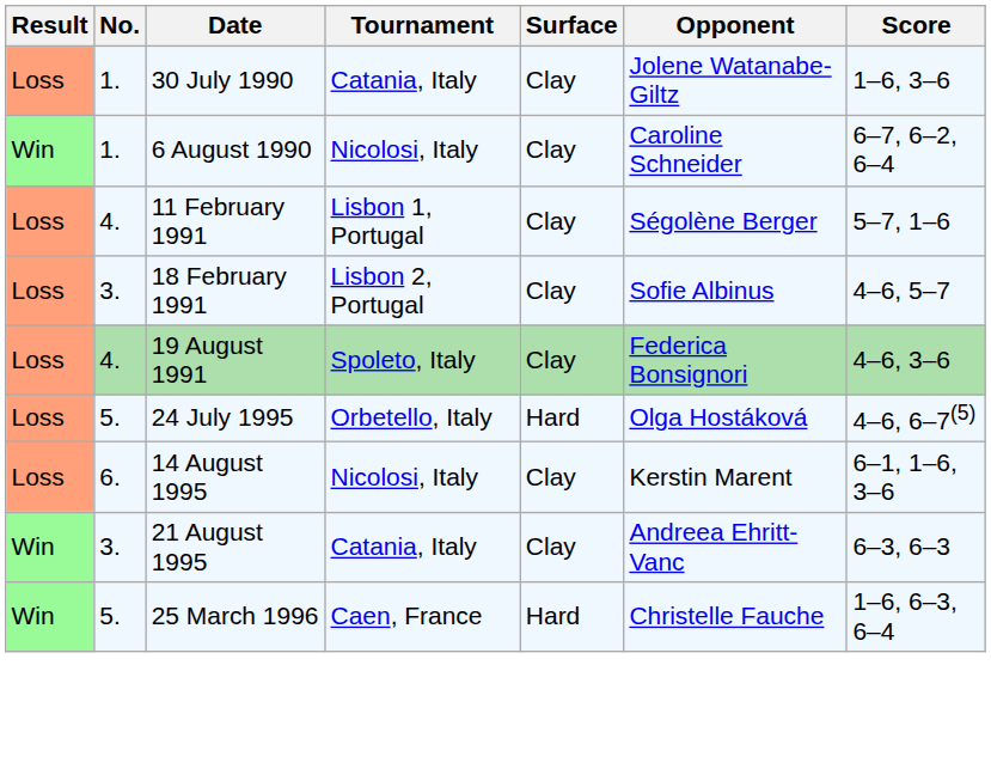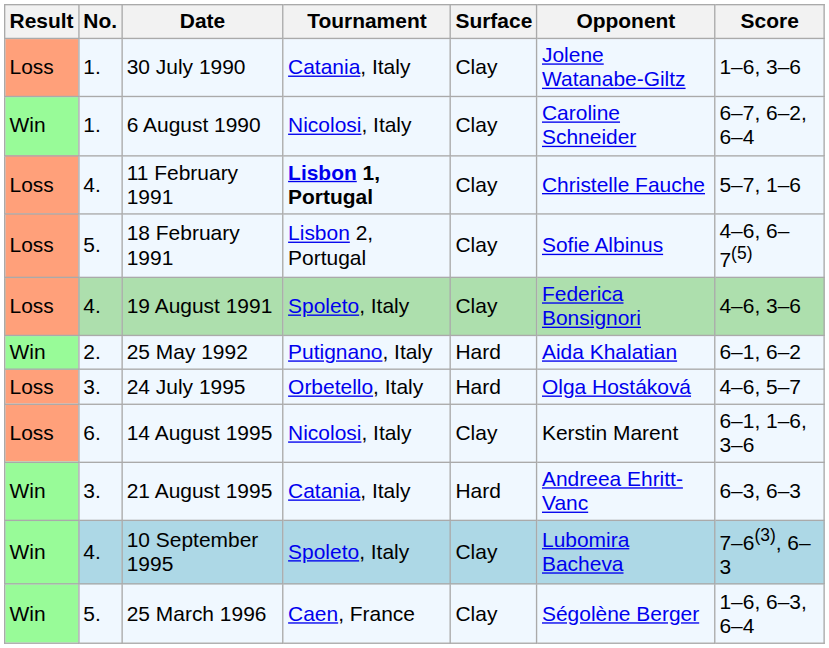11 February 1991 | Tournament: normal -> bold
11 February 1991 | Opponent: Ségolène Berger -> Christelle Fauche
18 February 1991 | No.: 3. -> 5.
18 February 1991 | Score: 4–6, 5–7 -> 4–6, 6–7(5)
+ row: Win | 2. | 25 May 1992 | Putignano, Italy | Hard | Aida Khalatian | 6–1, 6–2
24 July 1995 | No.: 5. -> 3.
24 July 1995 | Score: 4–6, 6–7(5) -> 4–6, 5–7
21 August 1995 | Surface: Clay -> Hard
+ row: Win | 4. | 10 September 1995 | Spoleto, Italy | Clay | Lubomira Bacheva | 7–6(3), 6–3
25 March 1996 | Surface: Hard -> Clay
25 March 1996 | Opponent: Christelle Fauche -> Ségolène Berger
